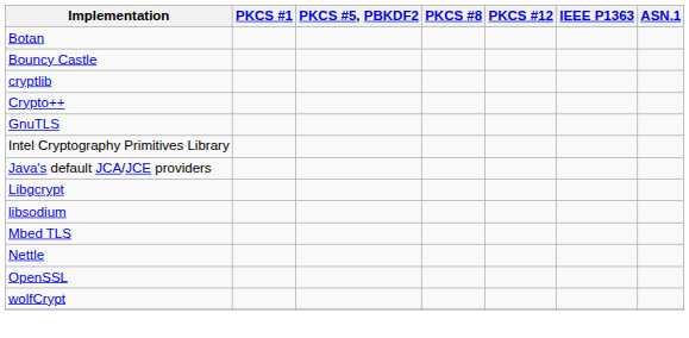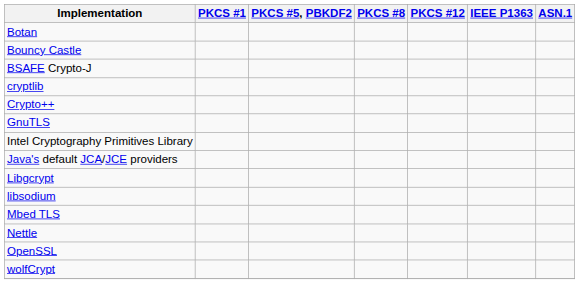+ row: BSAFE Crypto-J
